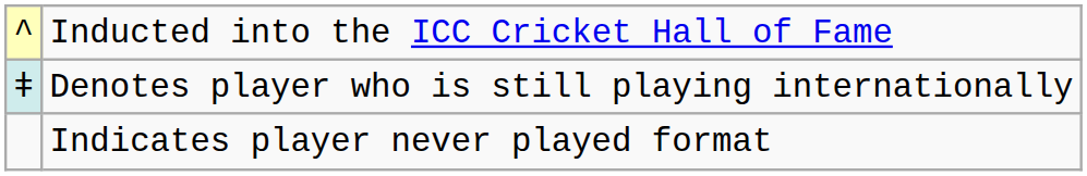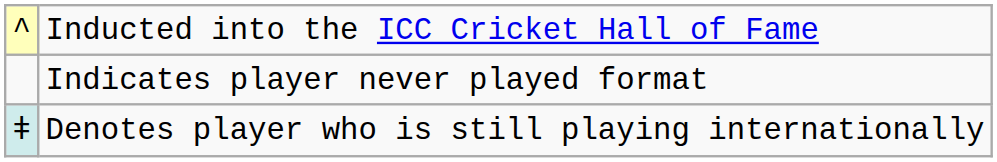rows swapped: Denotes player who is still playing internationally <-> Indicates player never played format
